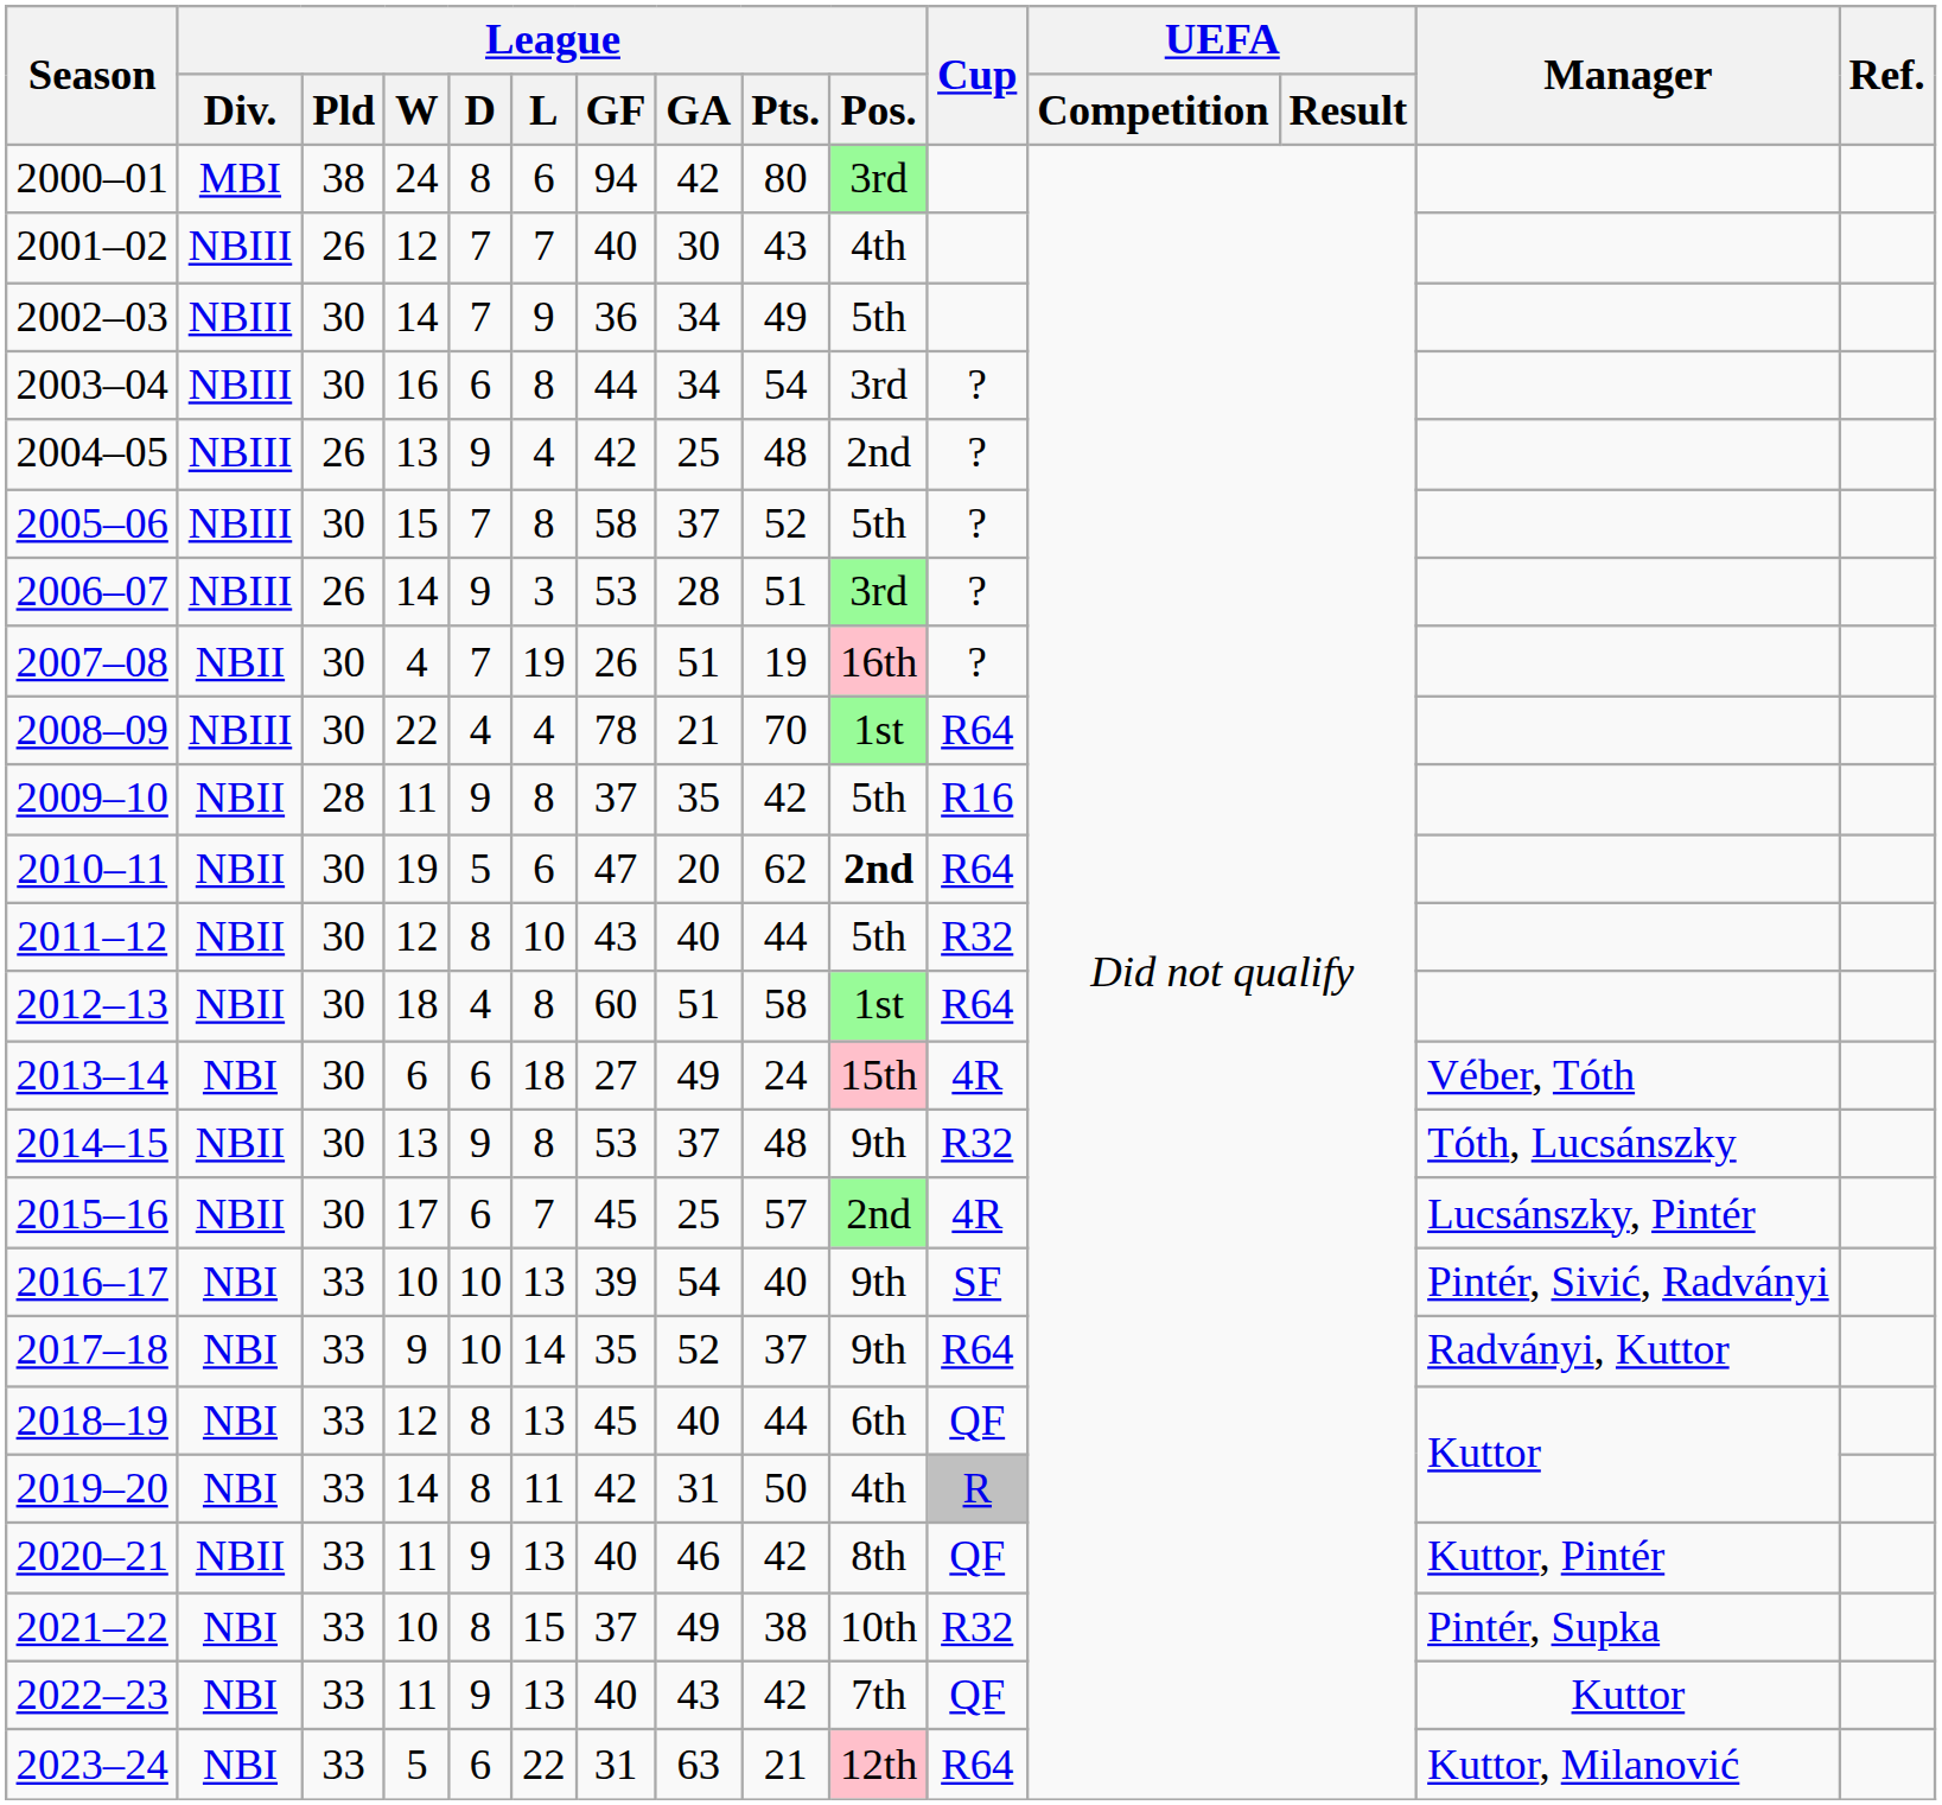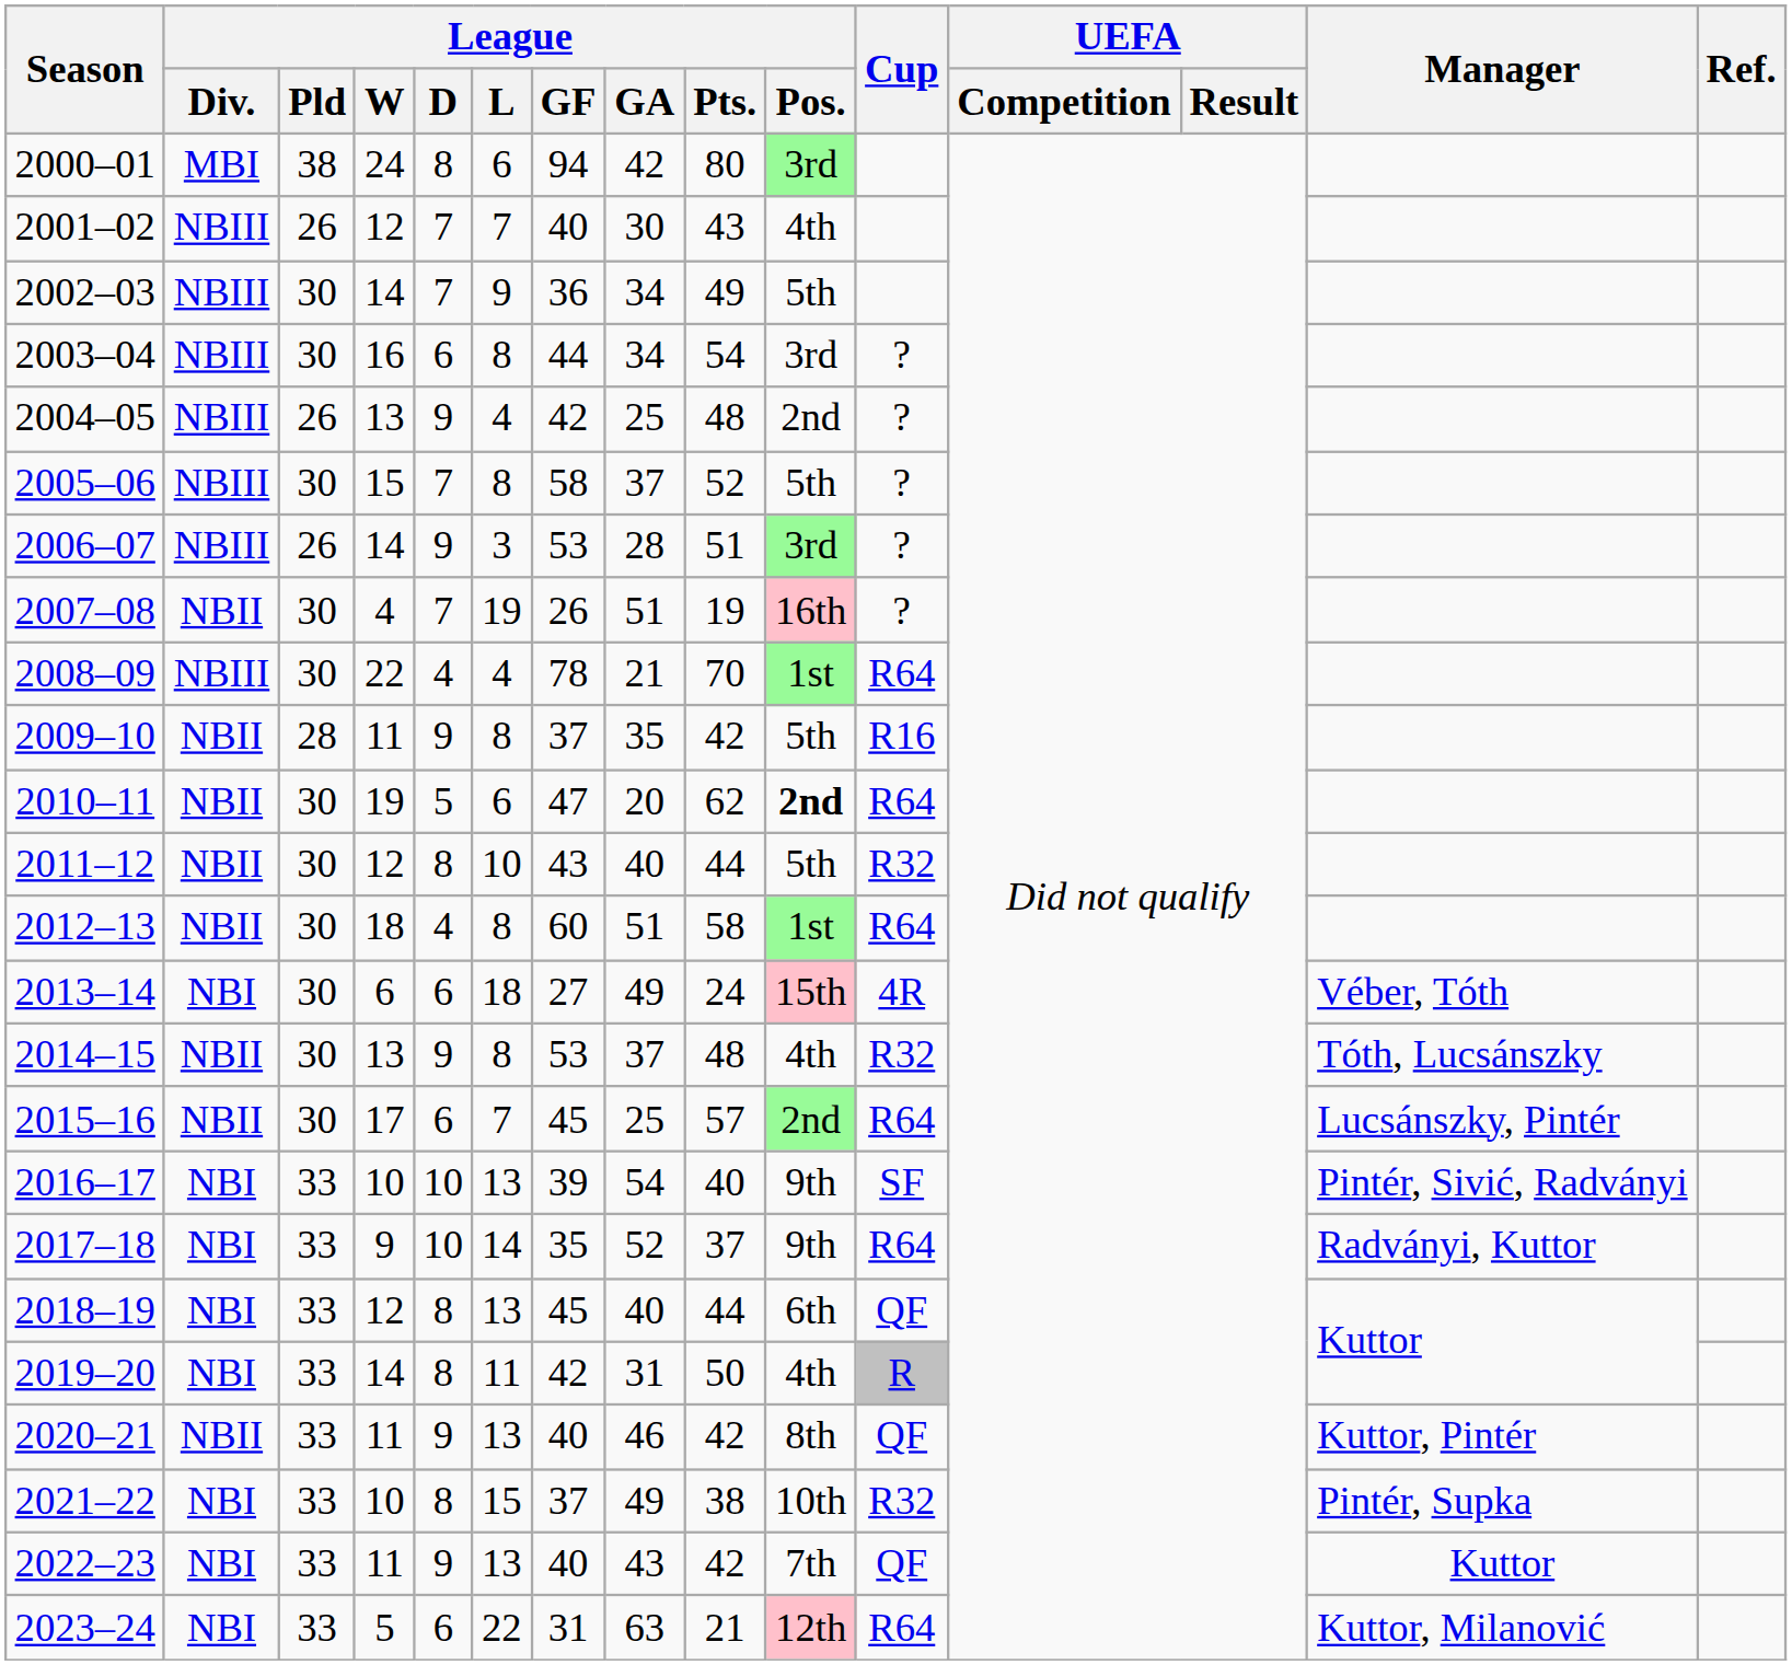2014–15 | League / Pos.: 9th -> 4th
2015–16 | Cup: 4R -> R64
